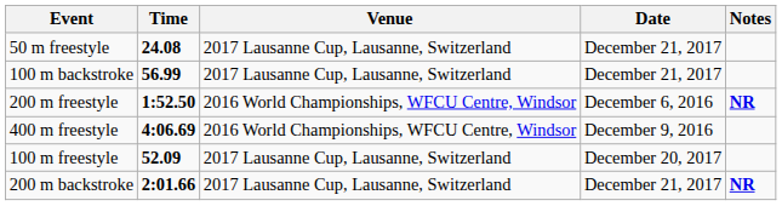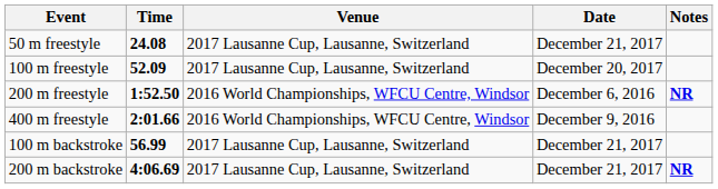rows swapped: 100 m freestyle <-> 100 m backstroke
400 m freestyle | Time: 4:06.69 -> 2:01.66
200 m backstroke | Time: 2:01.66 -> 4:06.69
